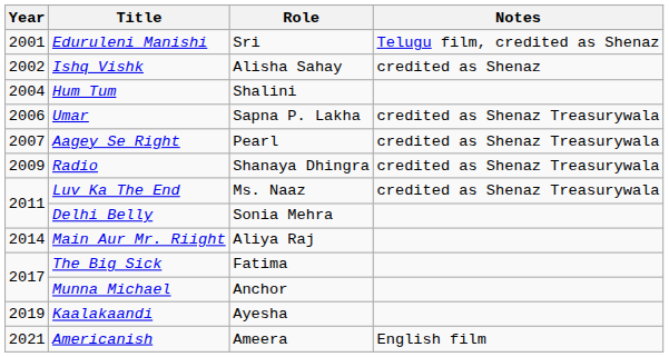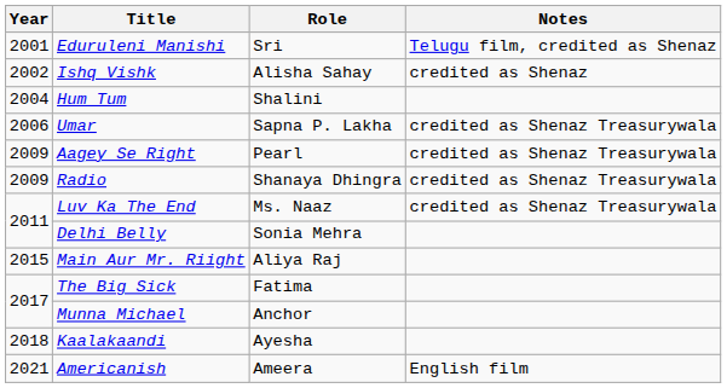Aagey Se Right | Year: 2007 -> 2009
Main Aur Mr. Riight | Year: 2014 -> 2015
Kaalakaandi | Year: 2019 -> 2018
